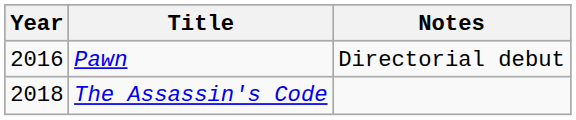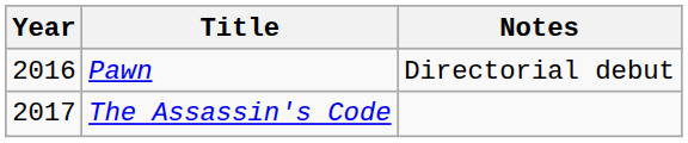The Assassin's Code | Year: 2018 -> 2017
